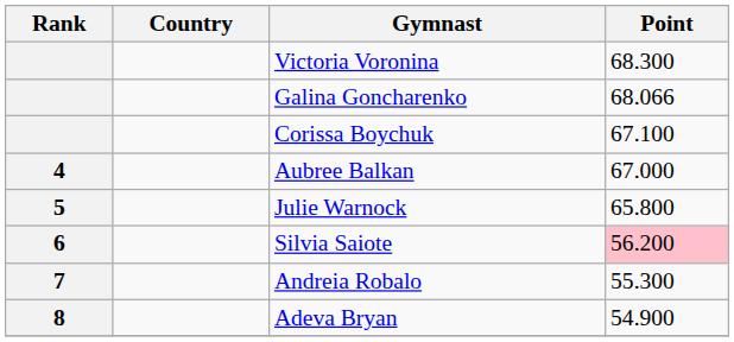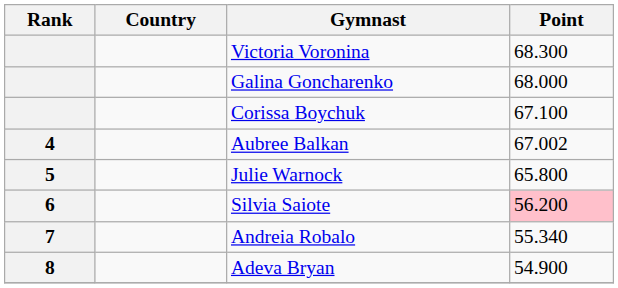Galina Goncharenko | Point: 68.066 -> 68.000
Aubree Balkan | Point: 67.000 -> 67.002
Andreia Robalo | Point: 55.300 -> 55.340
